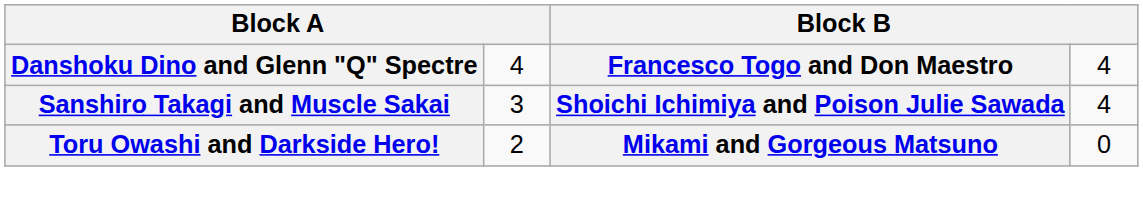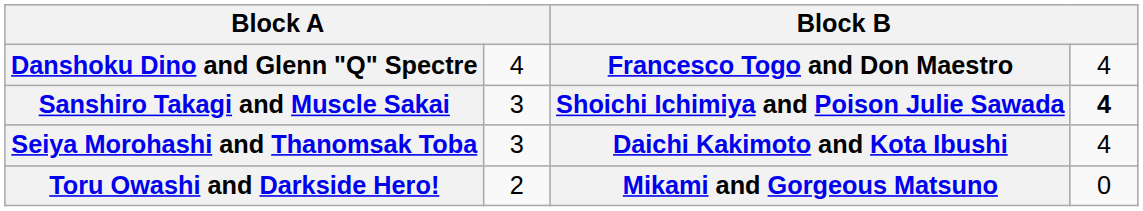Sanshiro Takagi and Muscle Sakai | column 4: normal -> bold
+ row: Seiya Morohashi and Thanomsak Toba | 3 | Daichi Kakimoto and Kota Ibushi | 4
